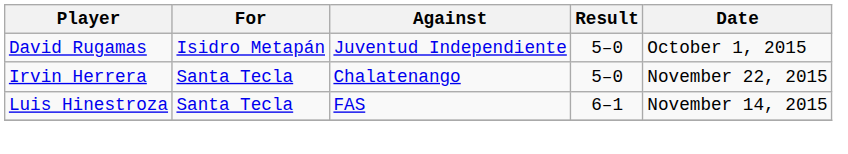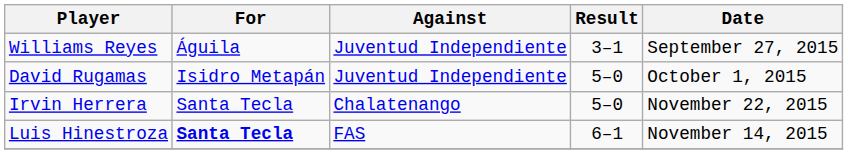+ row: Williams Reyes | Águila | Juventud Independiente | 3–1 | September 27, 2015
Luis Hinestroza | For: normal -> bold
